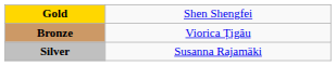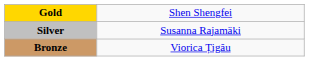rows swapped: Silver <-> Bronze
